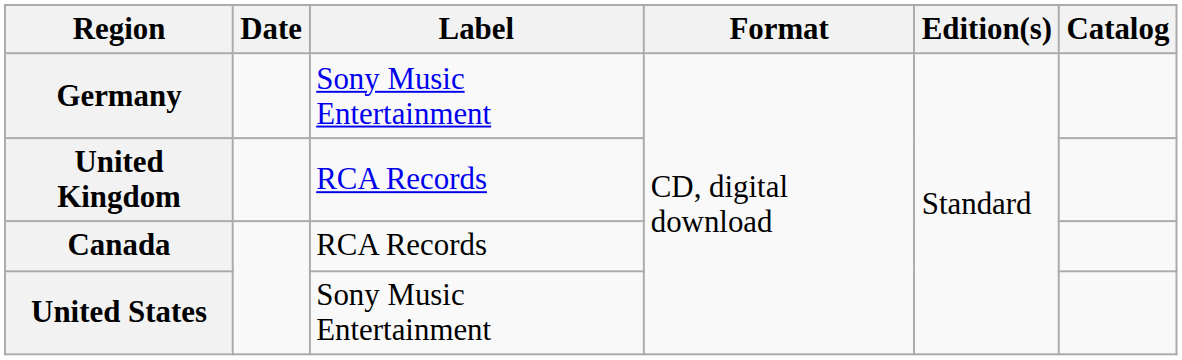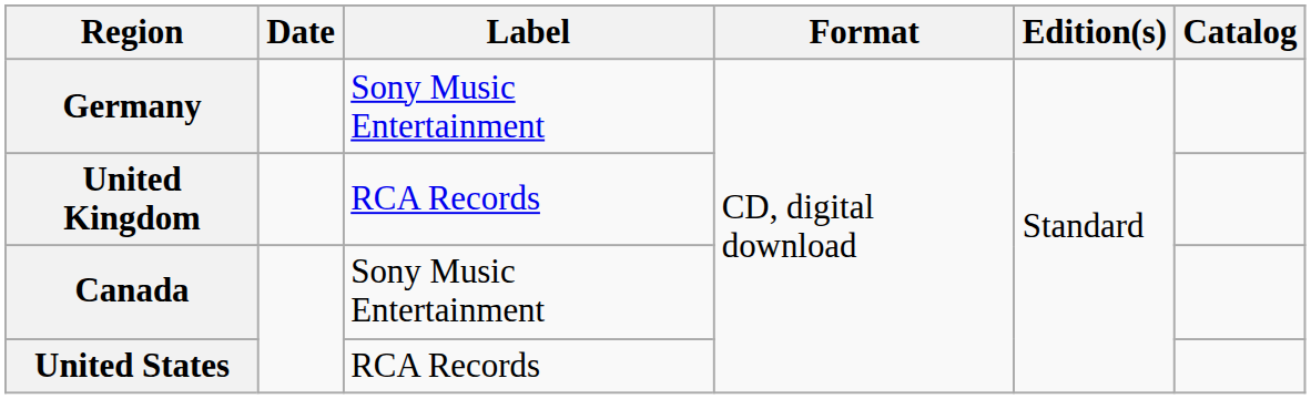Canada | Label: RCA Records -> Sony Music Entertainment
United States | Label: Sony Music Entertainment -> RCA Records
